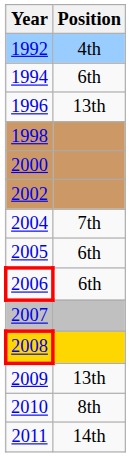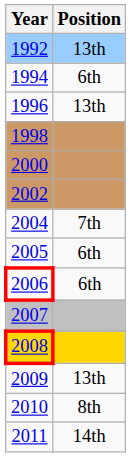1992 | Position: 4th -> 13th
